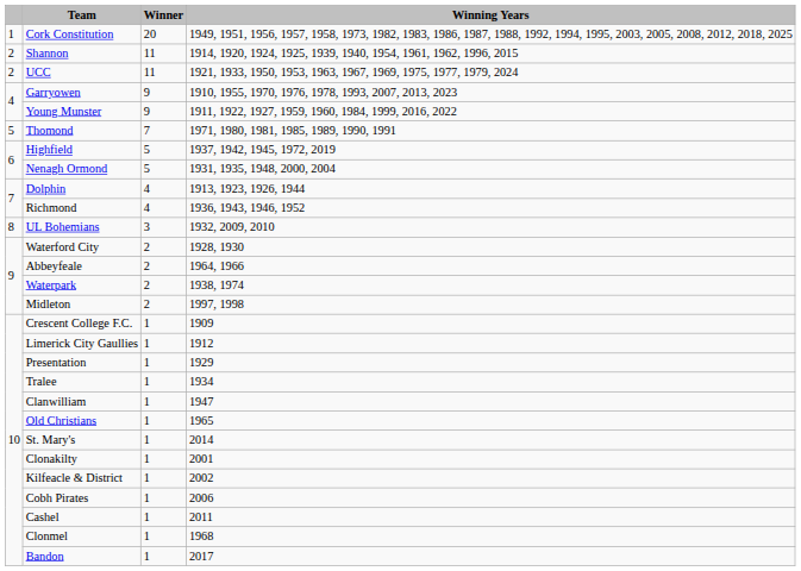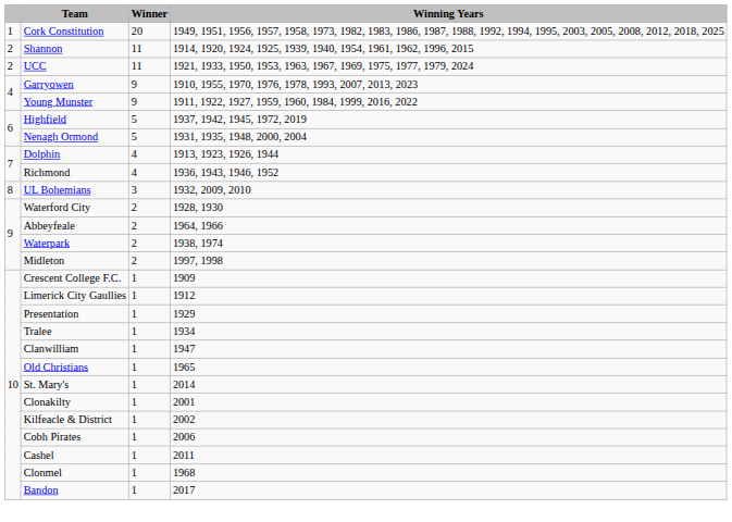- row: 5 | Thomond | 7 | 1971, 1980, 1981, 1985, 1989, 1990, 1991
